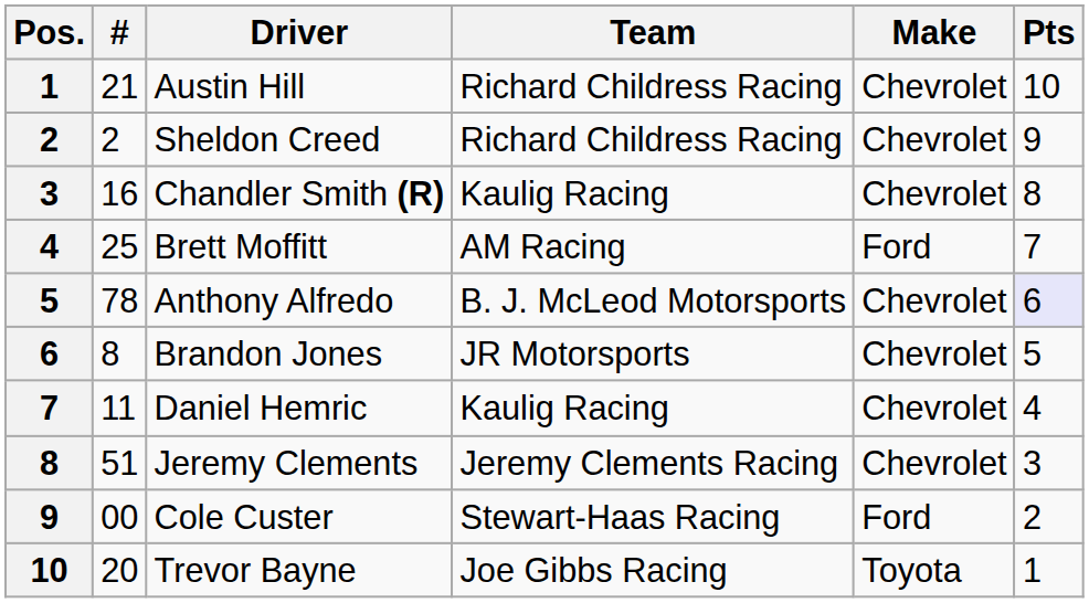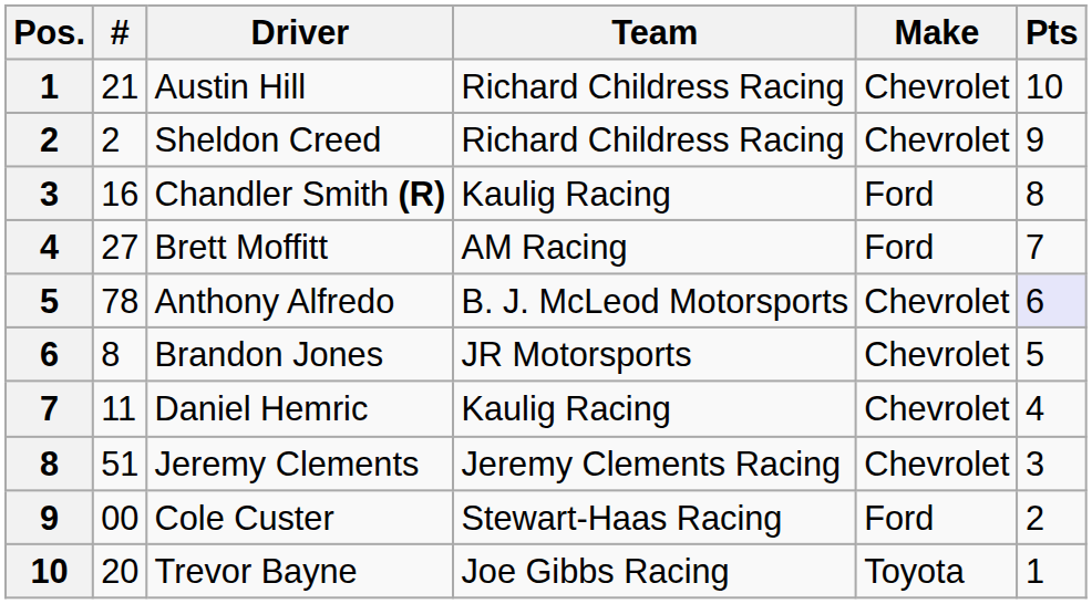Chandler Smith (R) | Make: Chevrolet -> Ford
Brett Moffitt | #: 25 -> 27
